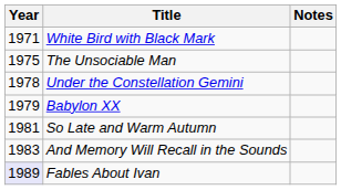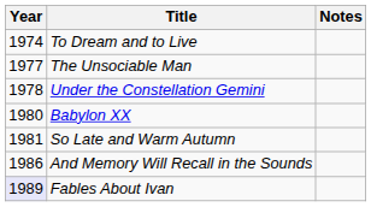- row: 1971 | White Bird with Black Mark
+ row: 1974 | To Dream and to Live
The Unsociable Man | Year: 1975 -> 1977
Babylon XX | Year: 1979 -> 1980
And Memory Will Recall in the Sounds | Year: 1983 -> 1986
